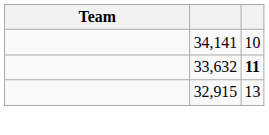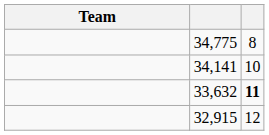+ row: 34,775 | 8
32,915 | column 3: 13 -> 12
